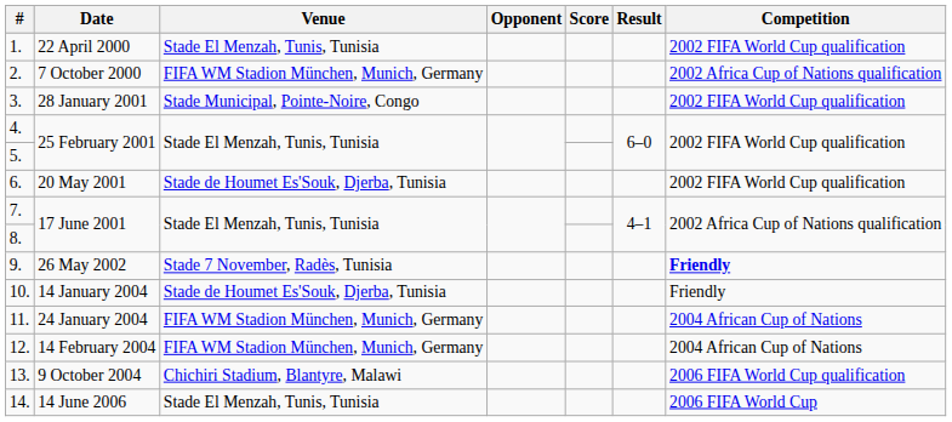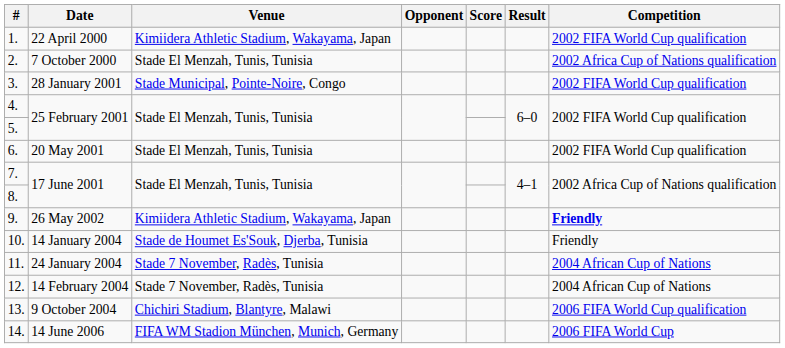1. | Venue: Stade El Menzah, Tunis, Tunisia -> Kimiidera Athletic Stadium, Wakayama, Japan
2. | Venue: FIFA WM Stadion München, Munich, Germany -> Stade El Menzah, Tunis, Tunisia
6. | Venue: Stade de Houmet Es'Souk, Djerba, Tunisia -> Stade El Menzah, Tunis, Tunisia
9. | Venue: Stade 7 November, Radès, Tunisia -> Kimiidera Athletic Stadium, Wakayama, Japan
11. | Venue: FIFA WM Stadion München, Munich, Germany -> Stade 7 November, Radès, Tunisia
12. | Venue: FIFA WM Stadion München, Munich, Germany -> Stade 7 November, Radès, Tunisia
14. | Venue: Stade El Menzah, Tunis, Tunisia -> FIFA WM Stadion München, Munich, Germany
